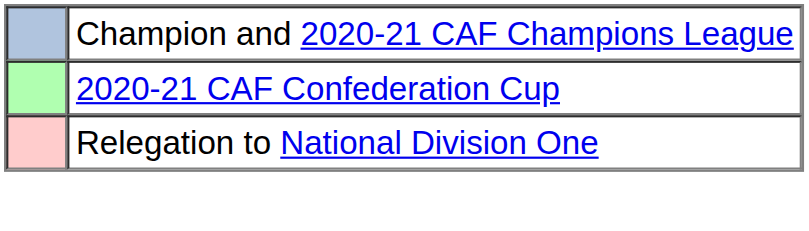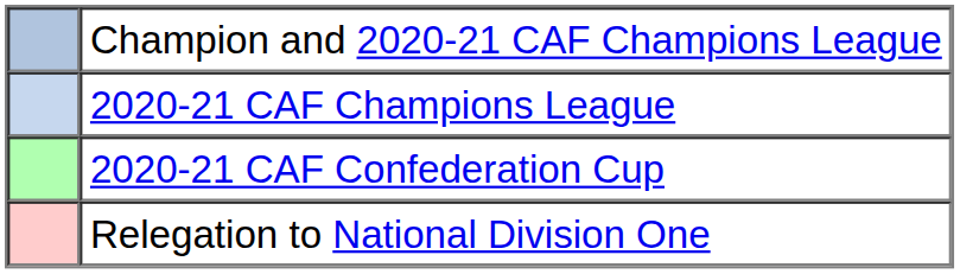+ row: 2020-21 CAF Champions League
